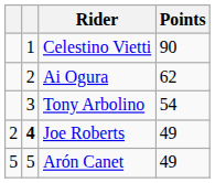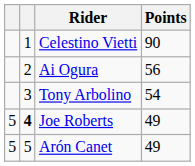Ai Ogura | Points: 62 -> 56
Joe Roberts | column 1: 2 -> 5
